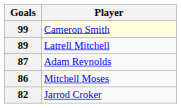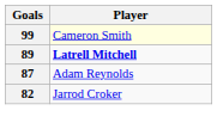89 | Player: normal -> bold
- row: 86 | Mitchell Moses
